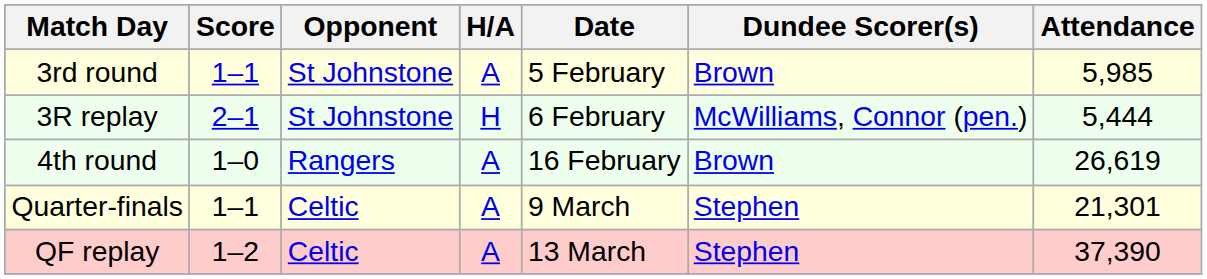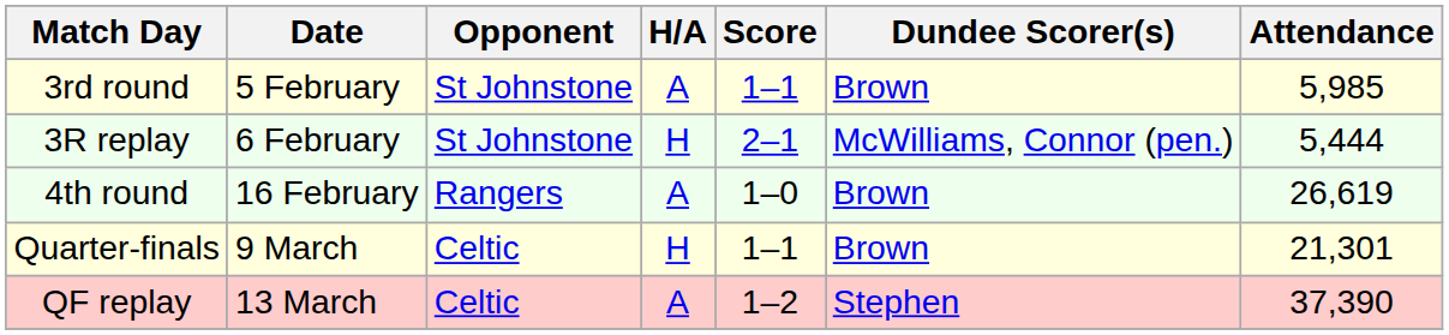columns swapped: Date <-> Score
Quarter-finals | H/A: A -> H
Quarter-finals | Dundee Scorer(s): Stephen -> Brown
